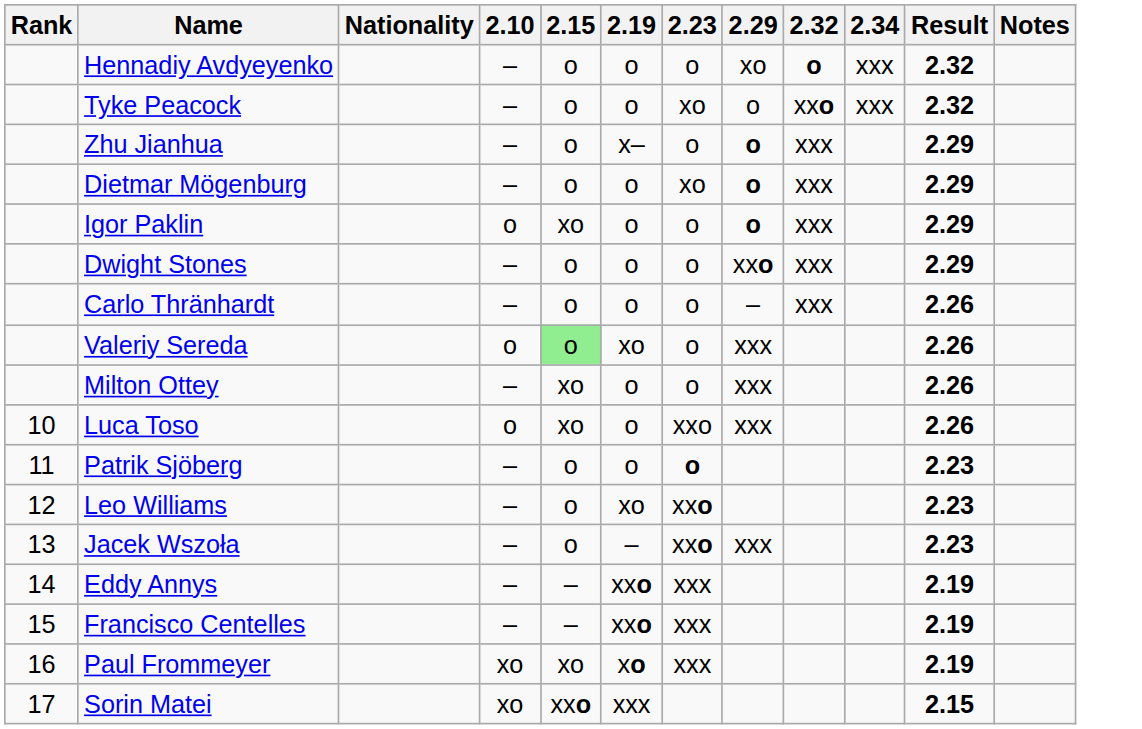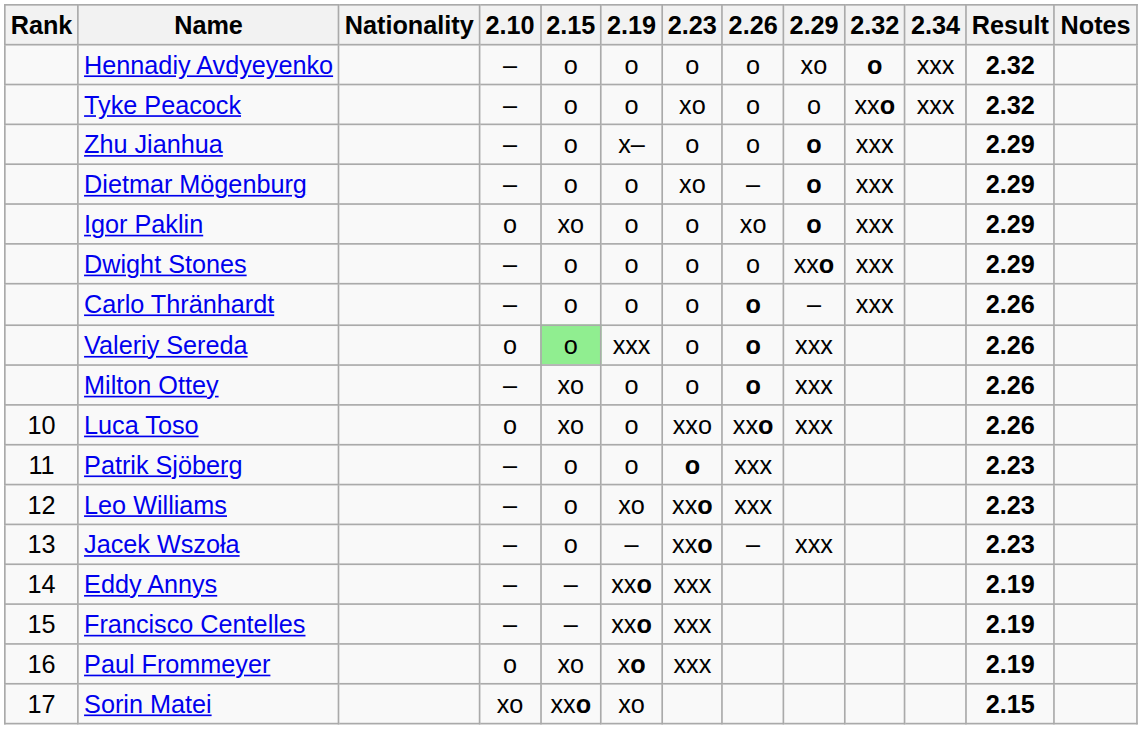+ column: 2.26 | o | o | o | – | xo | o | o | o | o | xxo | xxx | xxx | –
Valeriy Sereda | 2.19: xo -> xxx
Paul Frommeyer | 2.10: xo -> o
Sorin Matei | 2.19: xxx -> xo
